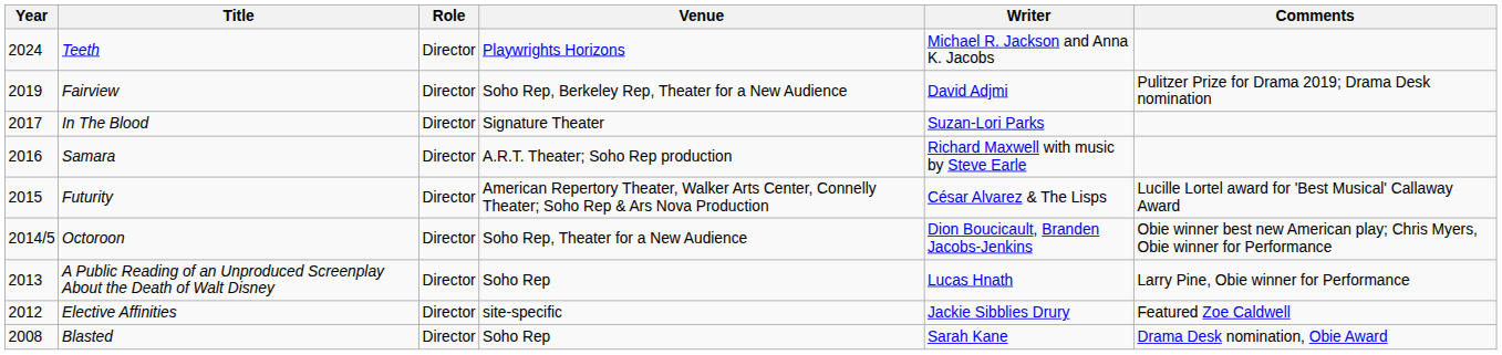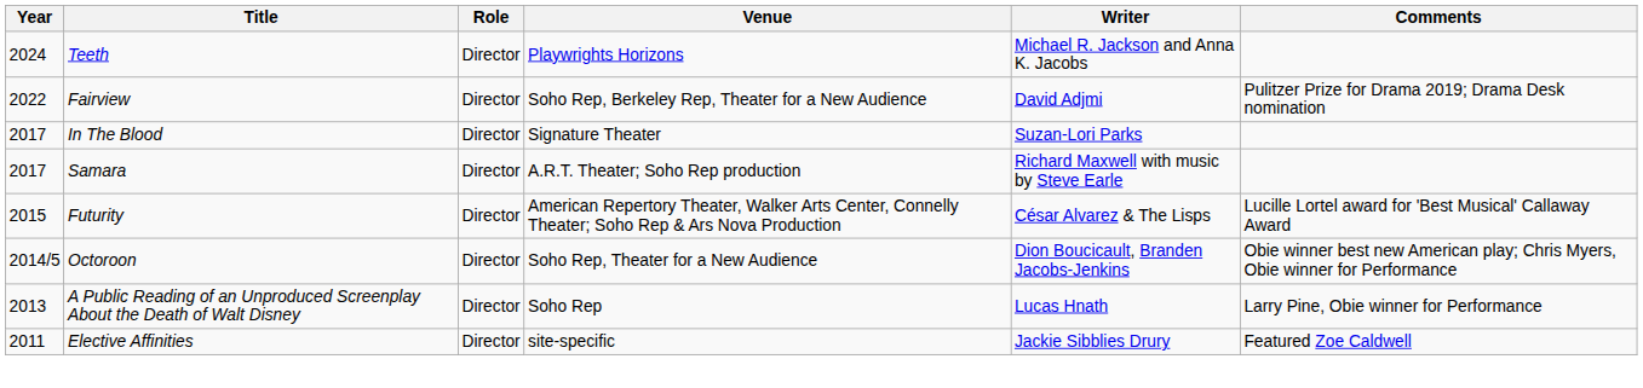Fairview | Year: 2019 -> 2022
Samara | Year: 2016 -> 2017
Elective Affinities | Year: 2012 -> 2011
- row: 2008 | Blasted | Director | Soho Rep | Sarah Kane | Drama Desk nomination, Obie Award
